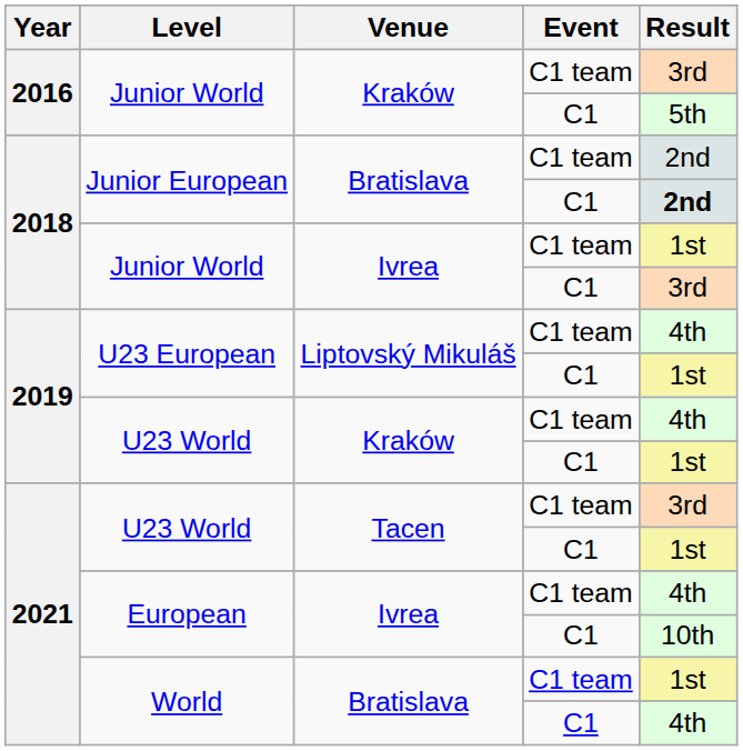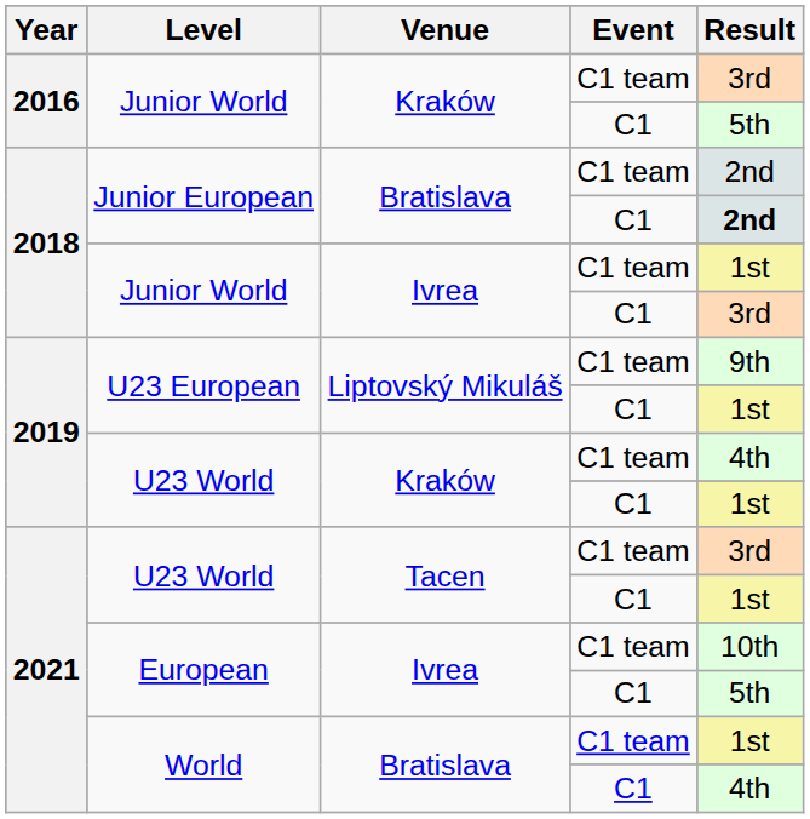U23 European / C1 team | Result: 4th -> 9th
European / C1 team | Result: 4th -> 10th
European / C1 | Result: 10th -> 5th
